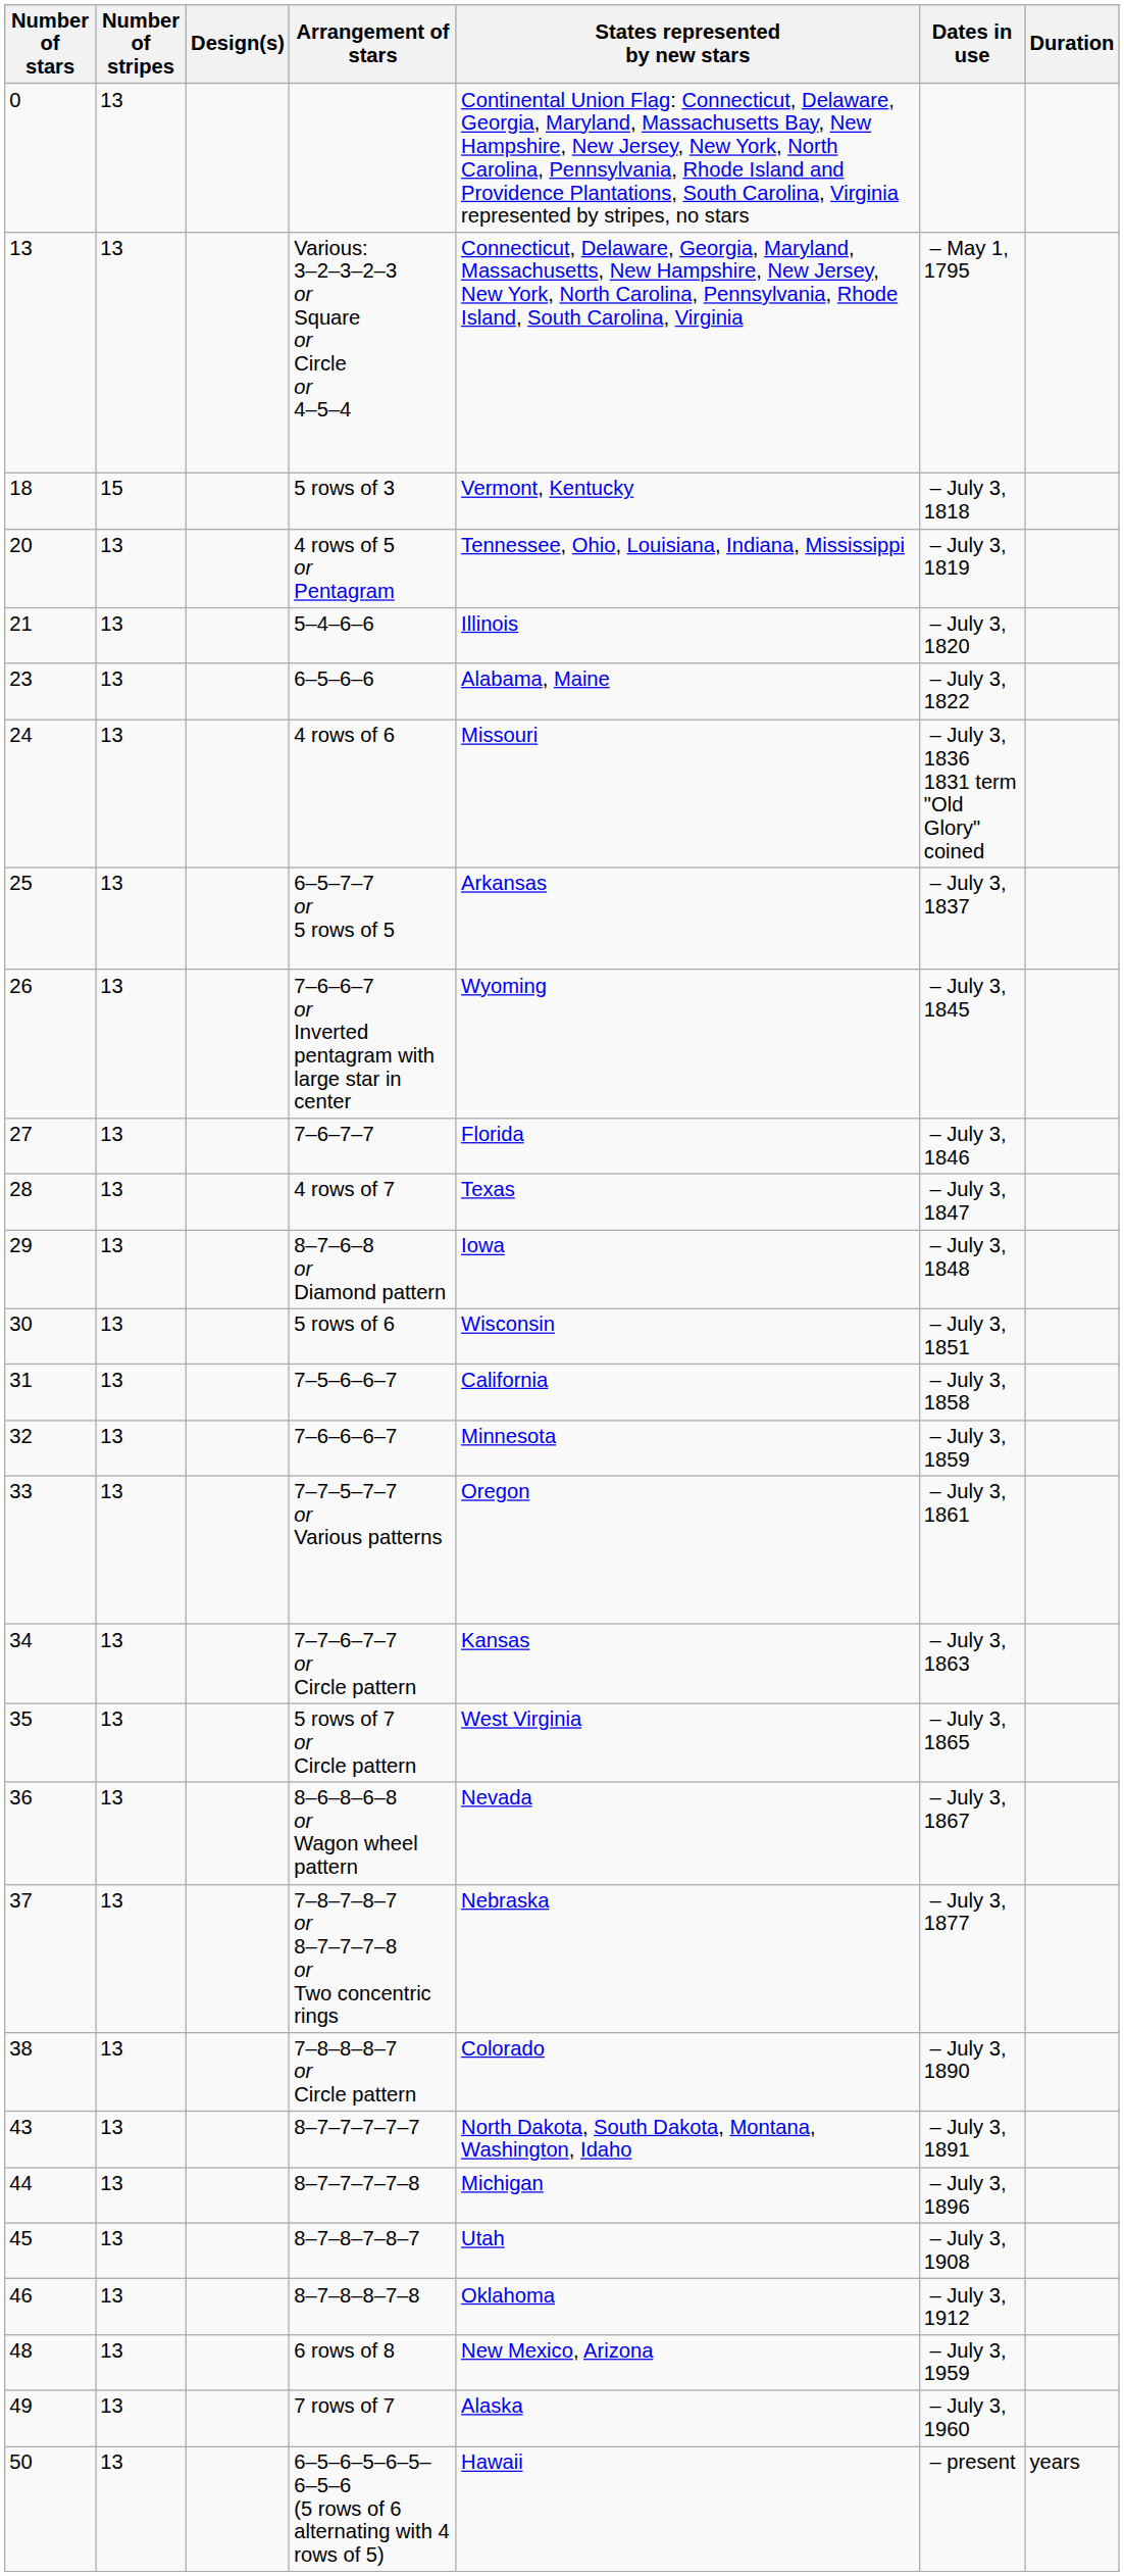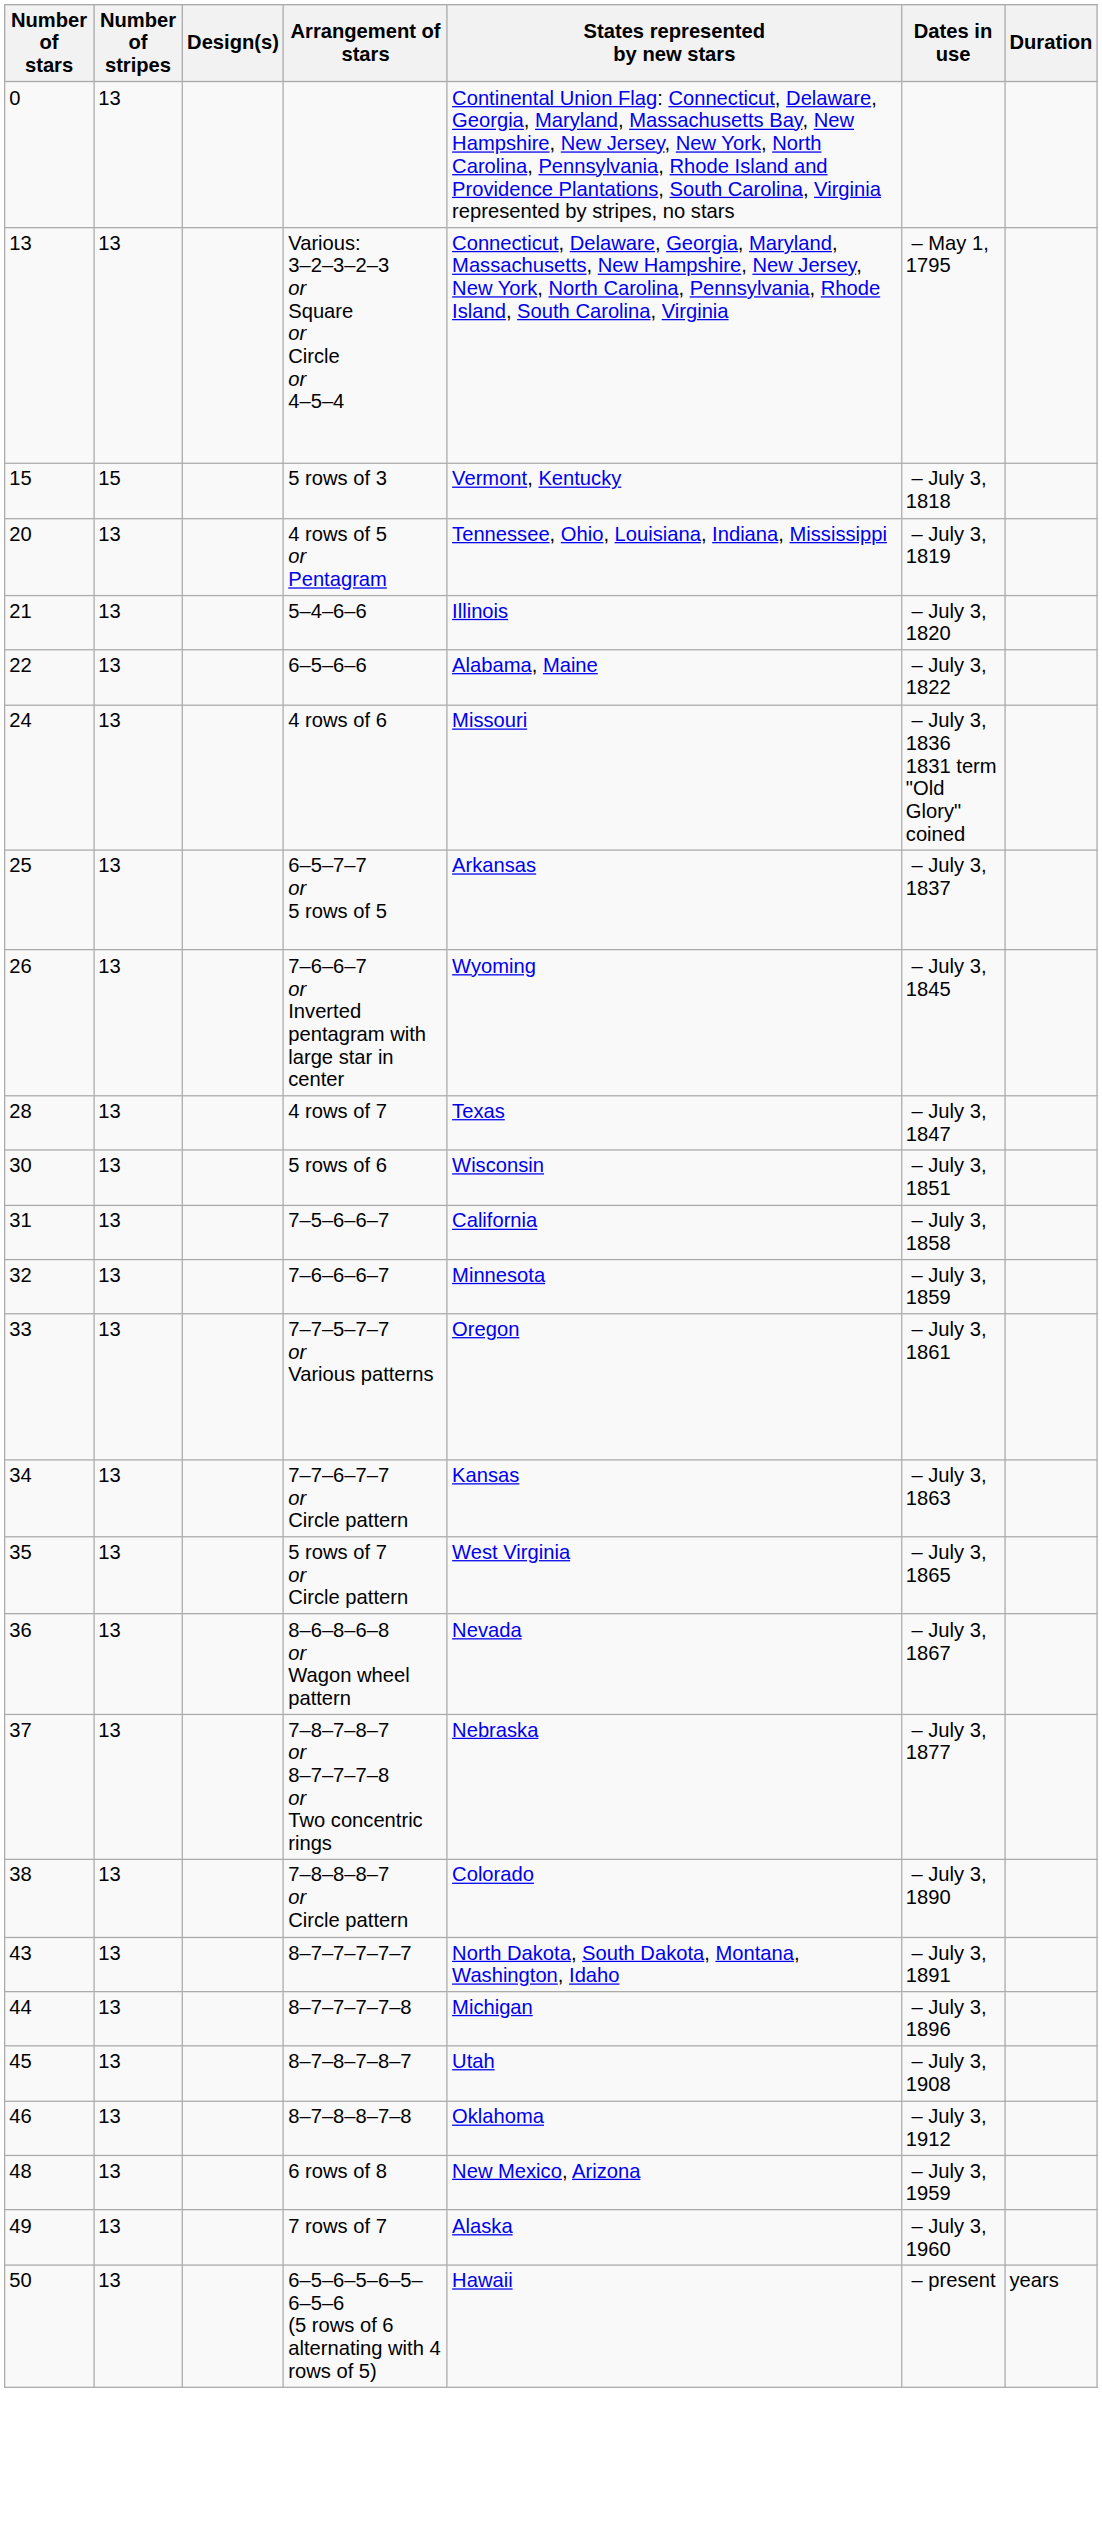5 rows of 3 | Number of stars: 18 -> 15
6–5–6–6 | Number of stars: 23 -> 22
- row: 27 | 13 | 7–6–7–7 | Florida | – July 3, 1846
- row: 29 | 13 | 8–7–6–8 or Diamond pattern | Iowa | – July 3, 1848
